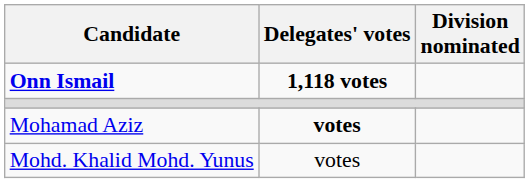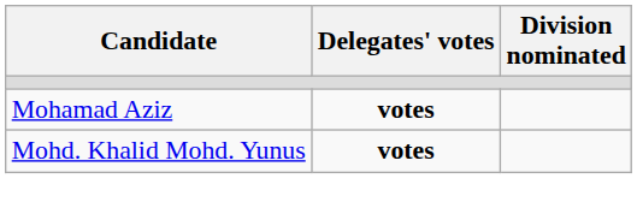- row: Onn Ismail | 1,118 votes
Mohd. Khalid Mohd. Yunus | Delegates' votes: normal -> bold
